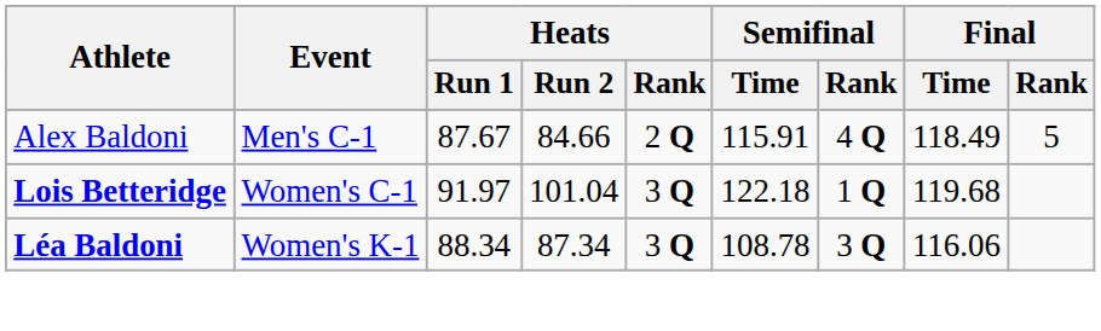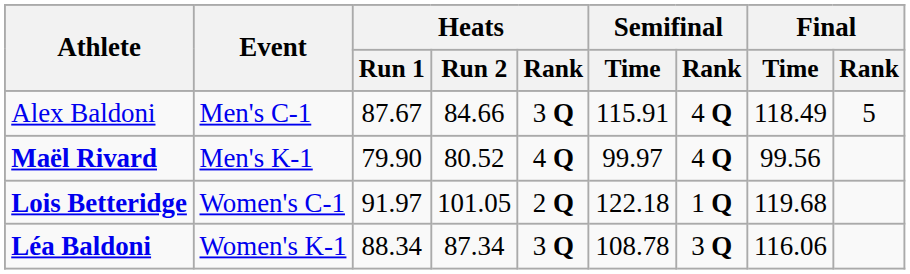Alex Baldoni | Heats / Rank: 2 Q -> 3 Q
+ row: Maël Rivard | Men's K-1 | 79.90 | 80.52 | 4 Q | 99.97 | 4 Q | 99.56
Lois Betteridge | Heats / Run 2: 101.04 -> 101.05
Lois Betteridge | Heats / Rank: 3 Q -> 2 Q
